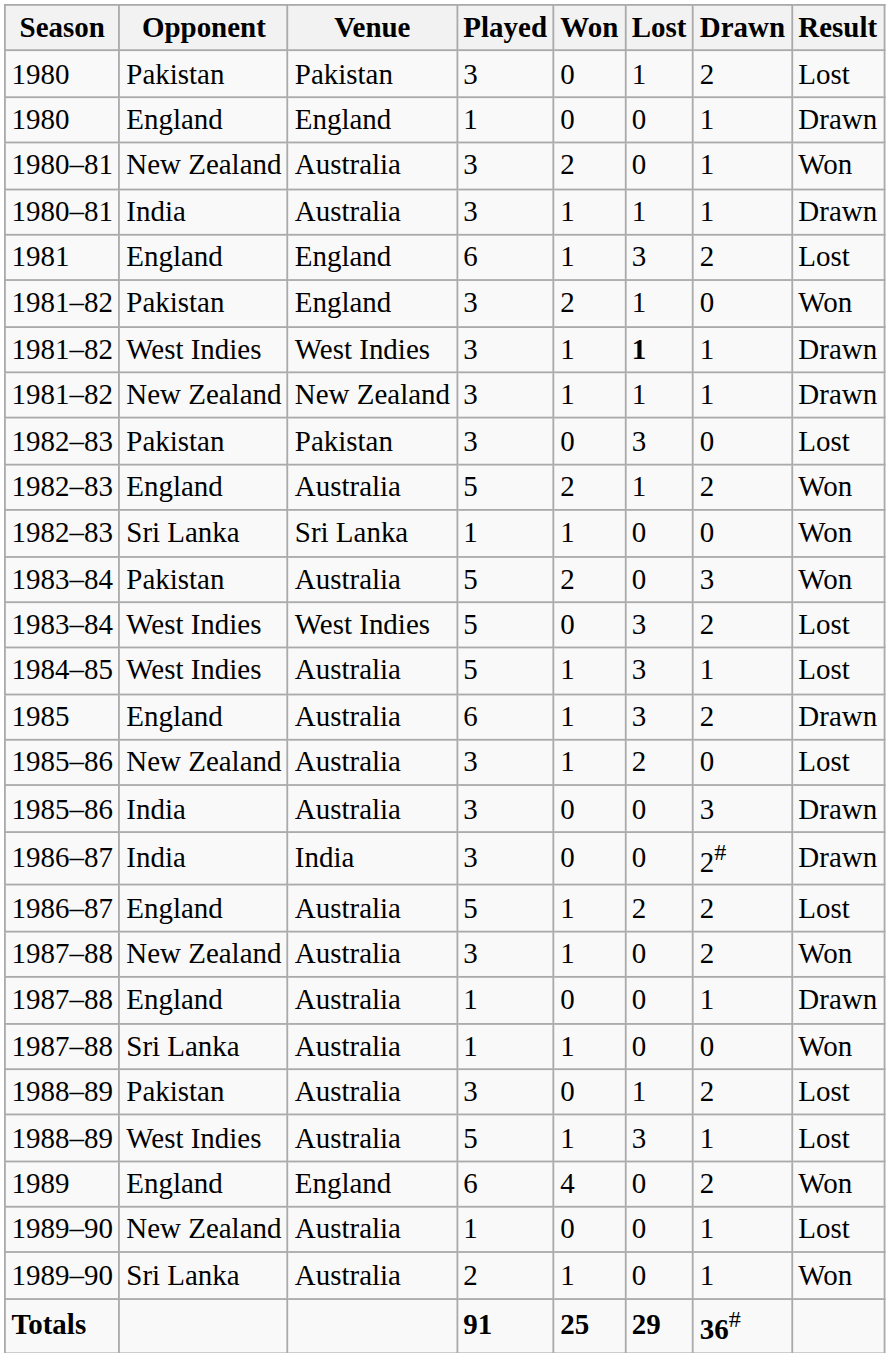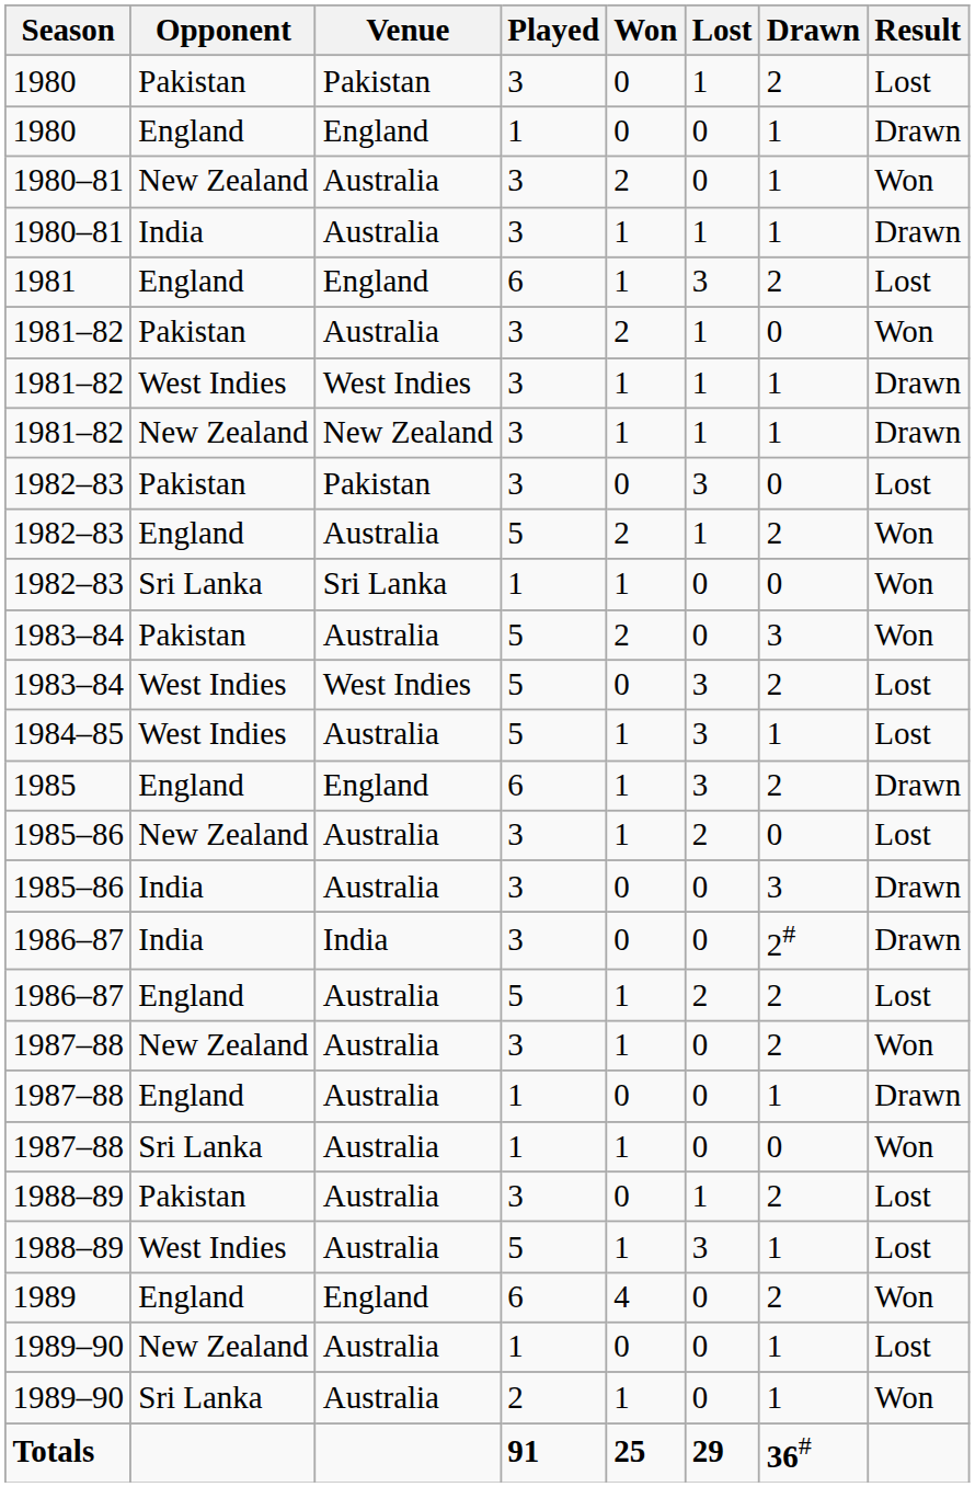1981–82 / Pakistan | Venue: England -> Australia
1981–82 / West Indies | Lost: bold -> normal
1985 | Venue: Australia -> England
